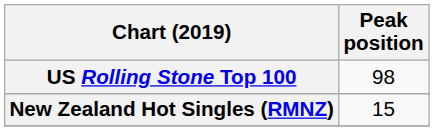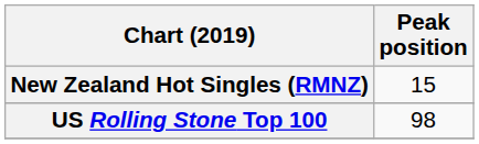rows swapped: New Zealand Hot Singles (RMNZ) <-> US Rolling Stone Top 100
